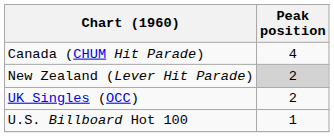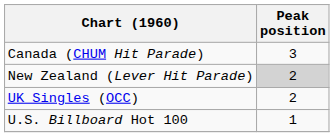Canada (CHUM Hit Parade) | Peak position: 4 -> 3
